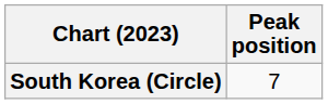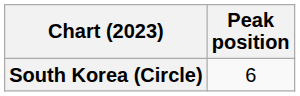South Korea (Circle) | Peak position: 7 -> 6
